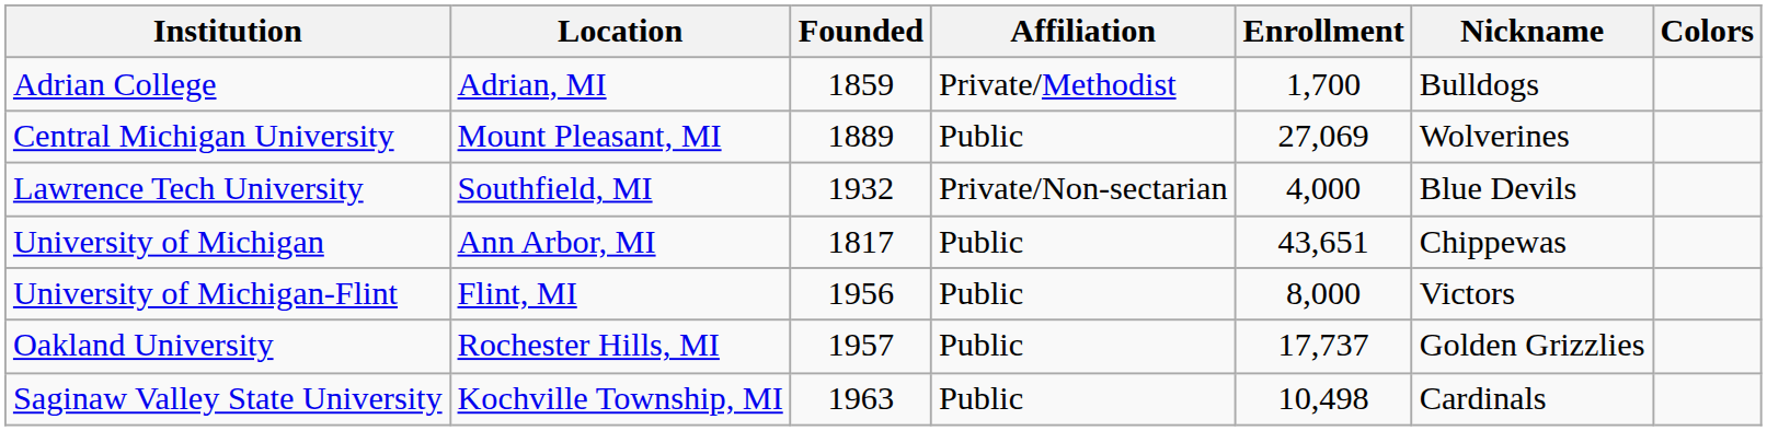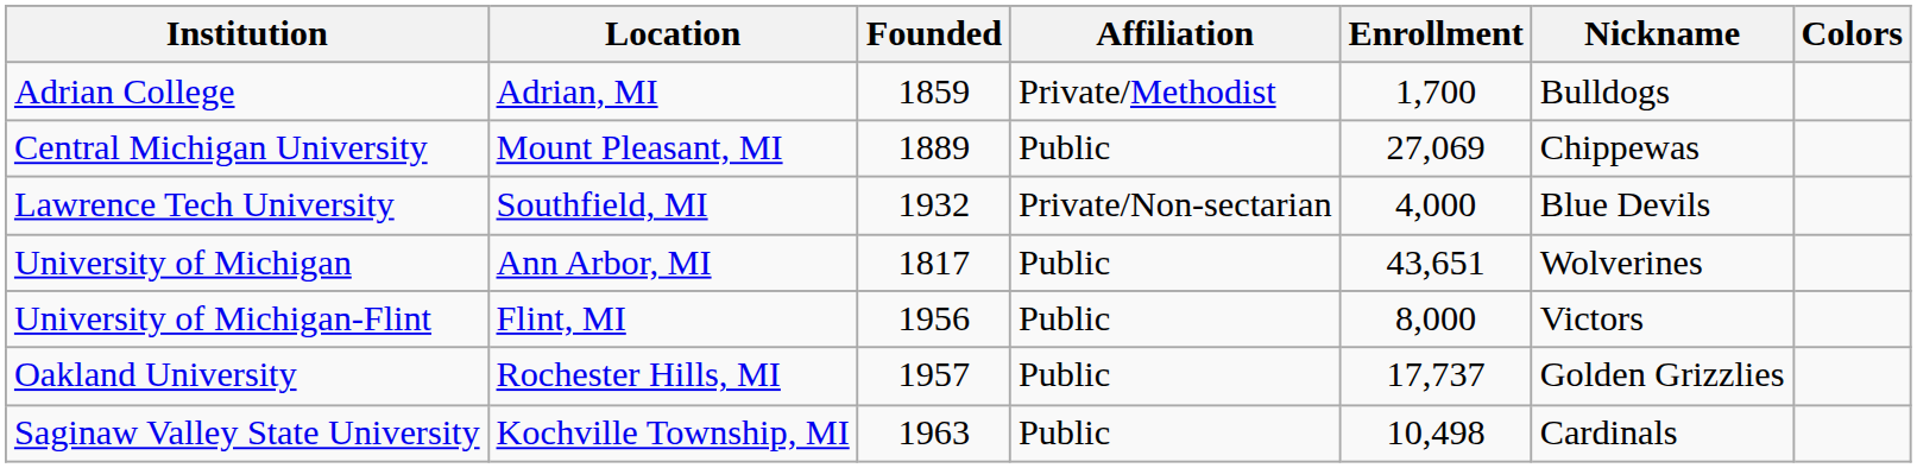Central Michigan University | Nickname: Wolverines -> Chippewas
University of Michigan | Nickname: Chippewas -> Wolverines
